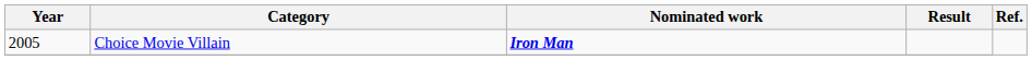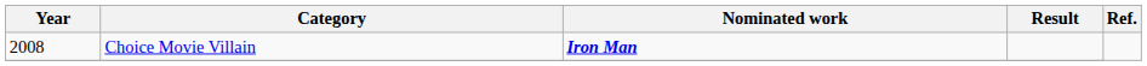Choice Movie Villain | Year: 2005 -> 2008
